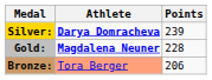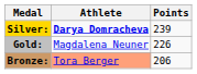Gold: | Athlete: bold -> normal
Gold: | Points: 228 -> 226
